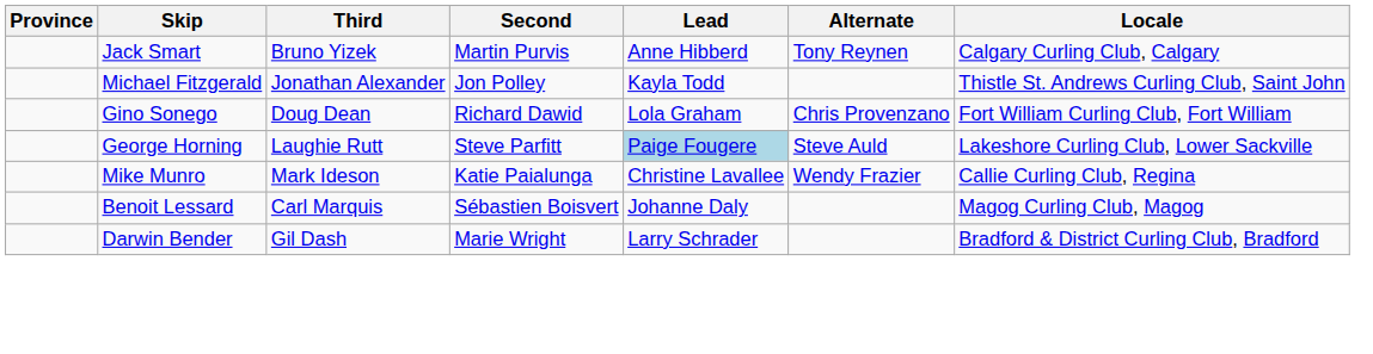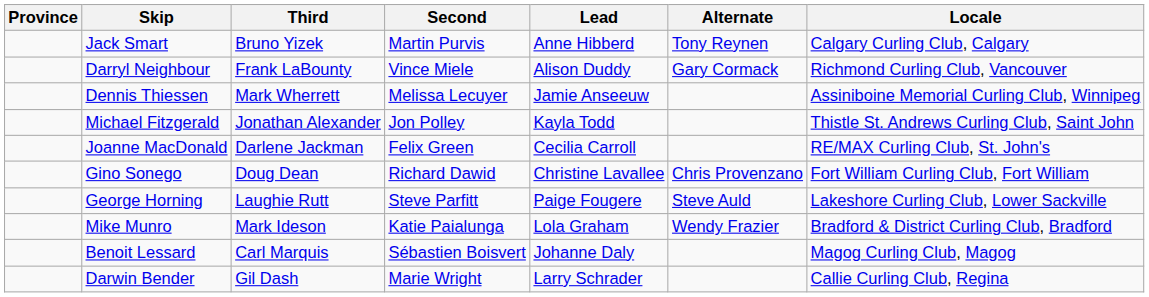+ row: Darryl Neighbour | Frank LaBounty | Vince Miele | Alison Duddy | Gary Cormack | Richmond Curling Club, Vancouver
+ row: Dennis Thiessen | Mark Wherrett | Melissa Lecuyer | Jamie Anseeuw | Assiniboine Memorial Curling Club, Winnipeg
+ row: Joanne MacDonald | Darlene Jackman | Felix Green | Cecilia Carroll | RE/MAX Curling Club, St. John's
Gino Sonego | Lead: Lola Graham -> Christine Lavallee
George Horning | Lead: lightblue background -> no background
Mike Munro | Lead: Christine Lavallee -> Lola Graham
Mike Munro | Locale: Callie Curling Club, Regina -> Bradford & District Curling Club, Bradford
Darwin Bender | Locale: Bradford & District Curling Club, Bradford -> Callie Curling Club, Regina
